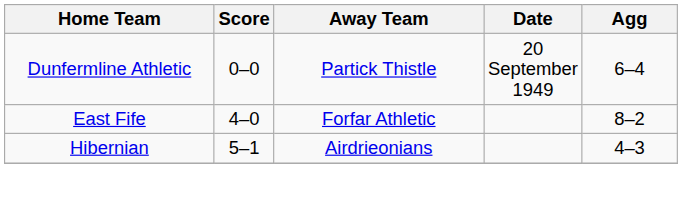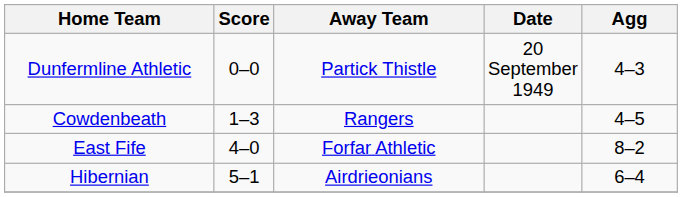Dunfermline Athletic | Agg: 6–4 -> 4–3
+ row: Cowdenbeath | 1–3 | Rangers | 4–5
Hibernian | Agg: 4–3 -> 6–4
